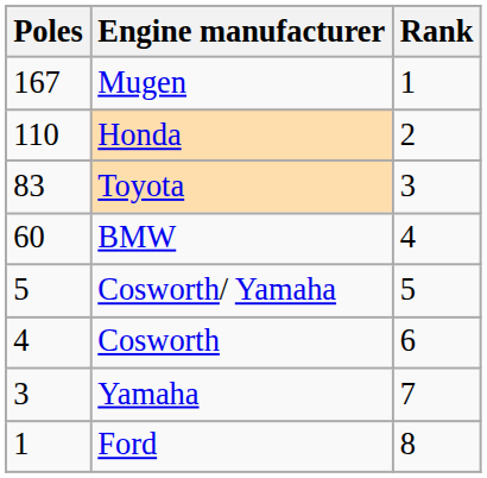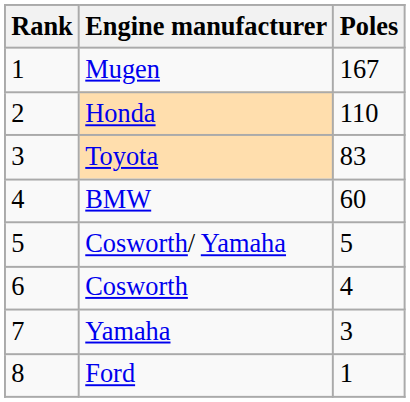columns swapped: Rank <-> Poles
